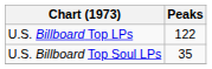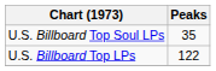rows swapped: U.S. Billboard Top LPs <-> U.S. Billboard Top Soul LPs
